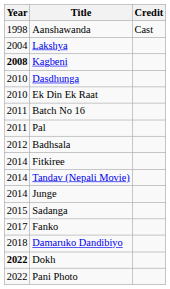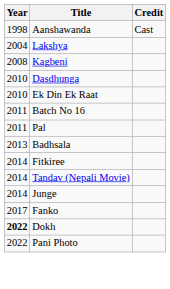Kagbeni | Year: bold -> normal
Badhsala | Year: 2012 -> 2013
- row: 2015 | Sadanga
- row: 2018 | Damaruko Dandibiyo
